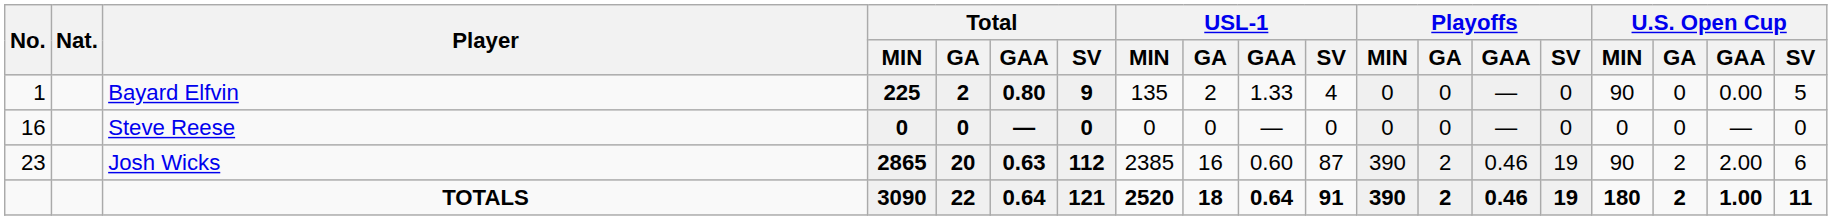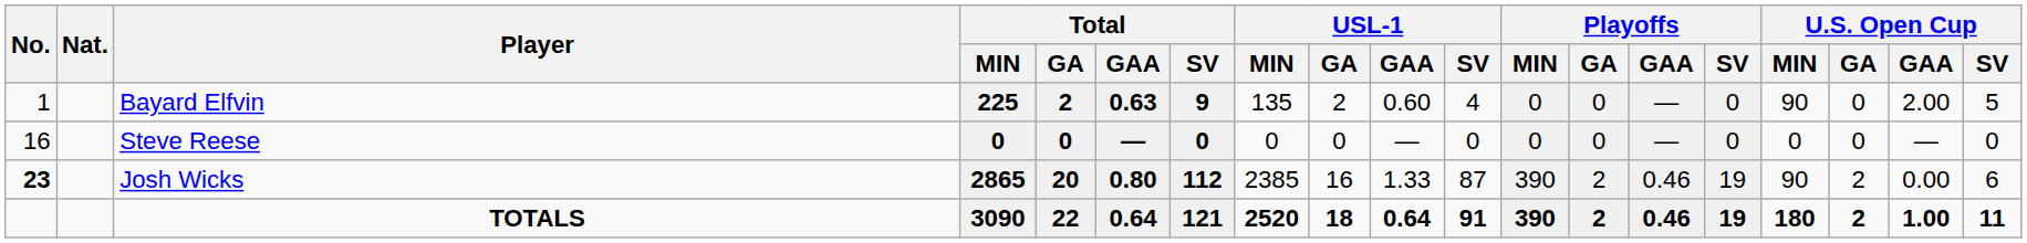Bayard Elfvin | Total / GAA: 0.80 -> 0.63
Bayard Elfvin | USL-1 / GAA: 1.33 -> 0.60
Bayard Elfvin | U.S. Open Cup / GAA: 0.00 -> 2.00
Josh Wicks | No.: normal -> bold
Josh Wicks | Total / GAA: 0.63 -> 0.80
Josh Wicks | USL-1 / GAA: 0.60 -> 1.33
Josh Wicks | U.S. Open Cup / GAA: 2.00 -> 0.00
